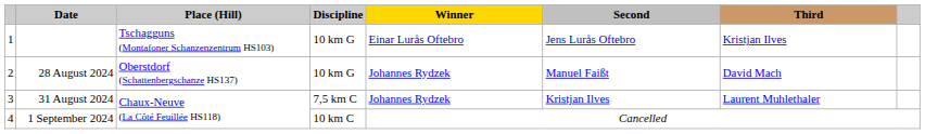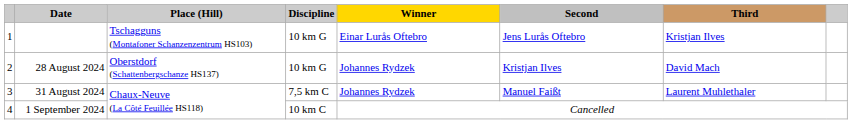28 August 2024 | Second: Manuel Faißt -> Kristjan Ilves
31 August 2024 | Second: Kristjan Ilves -> Manuel Faißt
